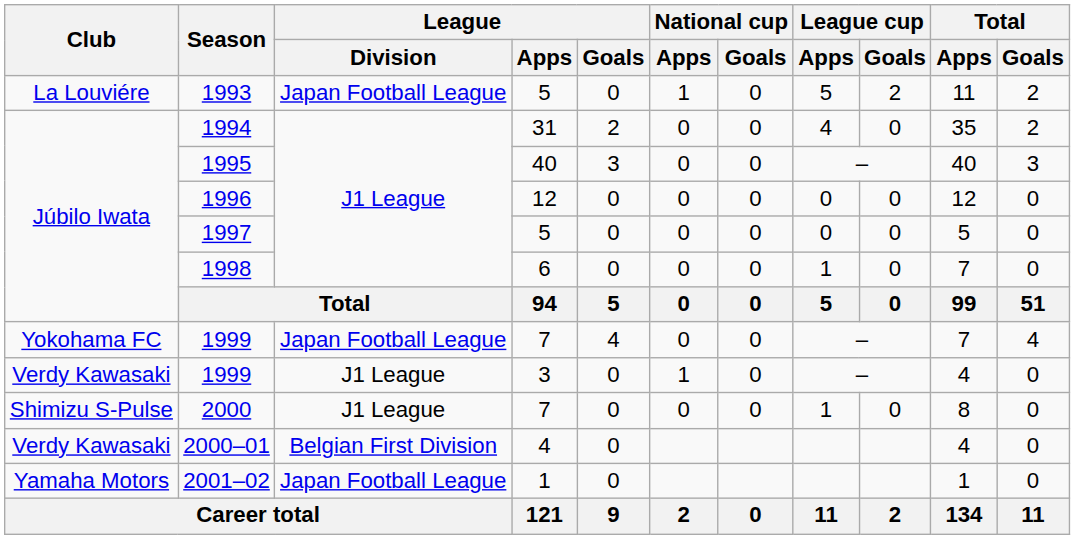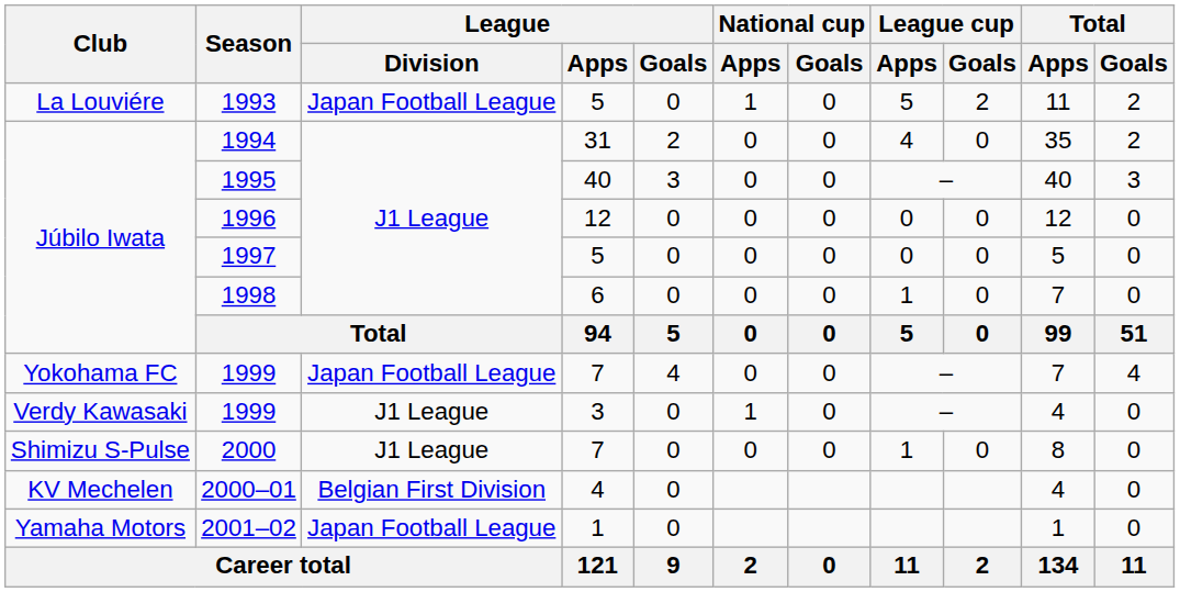2000–01 | Club: Verdy Kawasaki -> KV Mechelen
